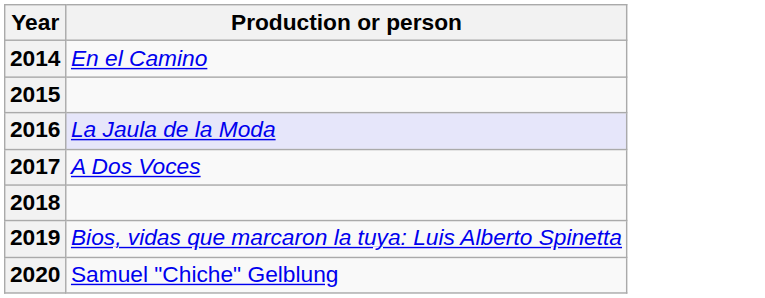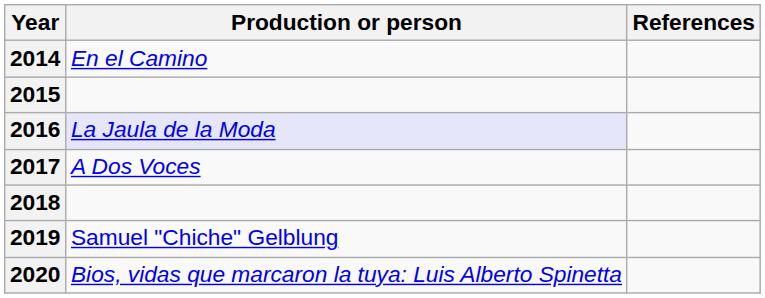+ column: References
2019 | Production or person: Bios, vidas que marcaron la tuya: Luis Alberto Spinetta -> Samuel "Chiche" Gelblung
2020 | Production or person: Samuel "Chiche" Gelblung -> Bios, vidas que marcaron la tuya: Luis Alberto Spinetta
